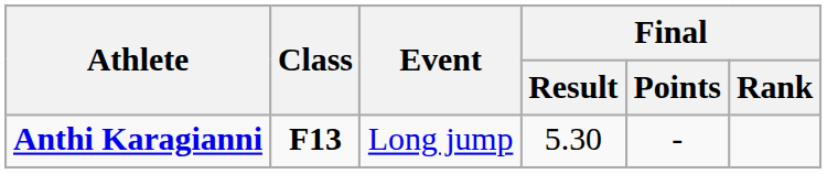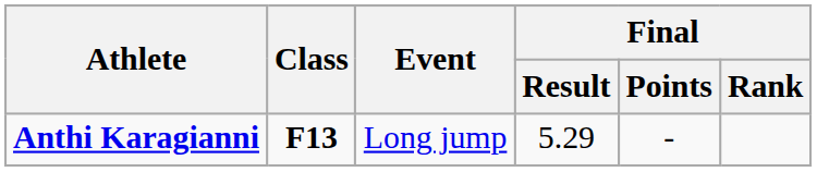Anthi Karagianni | Final / Result: 5.30 -> 5.29
